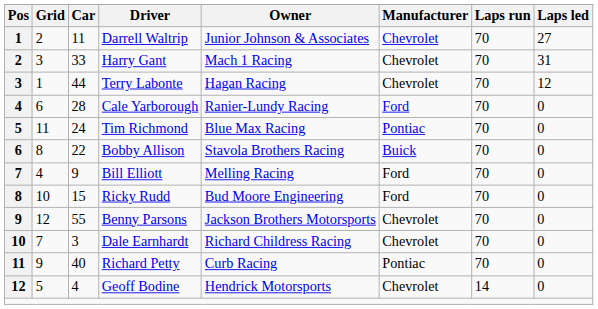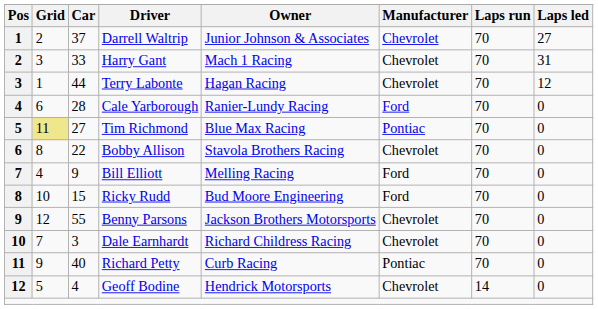Darrell Waltrip | Car: 11 -> 37
Tim Richmond | Grid: no background -> khaki background
Tim Richmond | Car: 24 -> 27
Bobby Allison | Manufacturer: Buick -> Chevrolet
